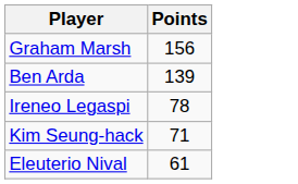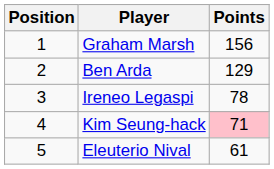+ column: Position | 1 | 2 | 3 | 4 | 5
Ben Arda | Points: 139 -> 129
Kim Seung-hack | Points: no background -> pink background
